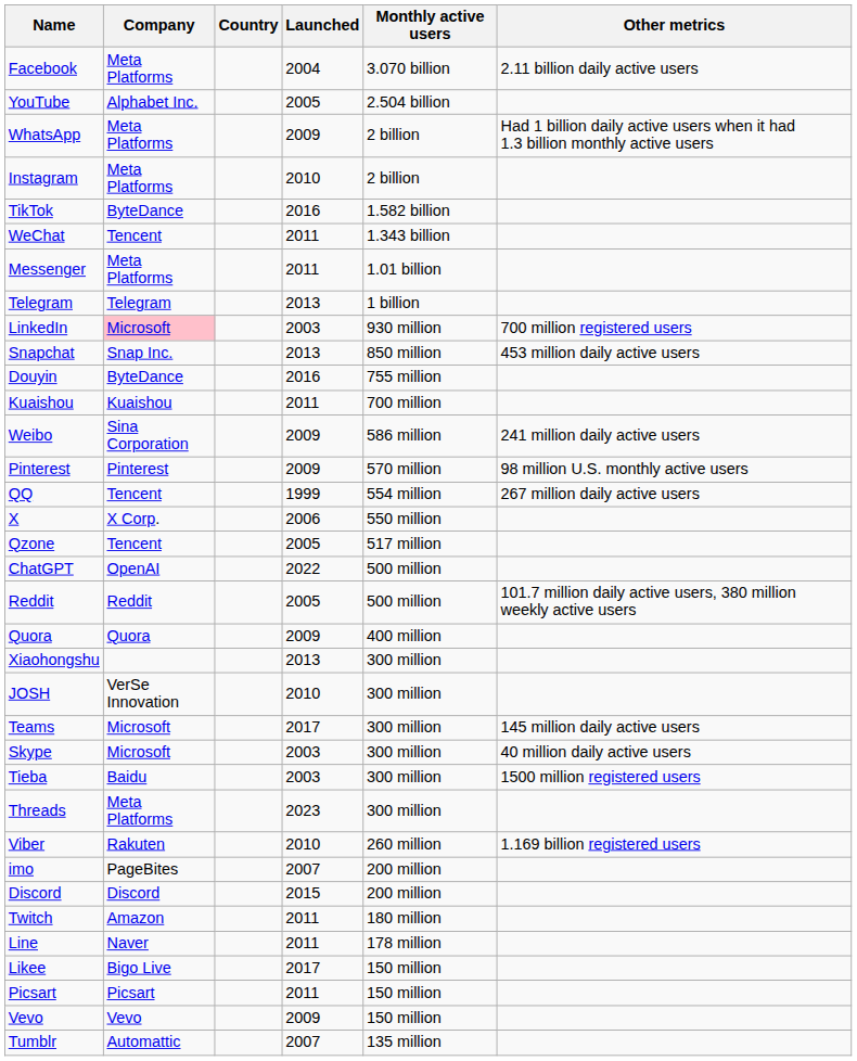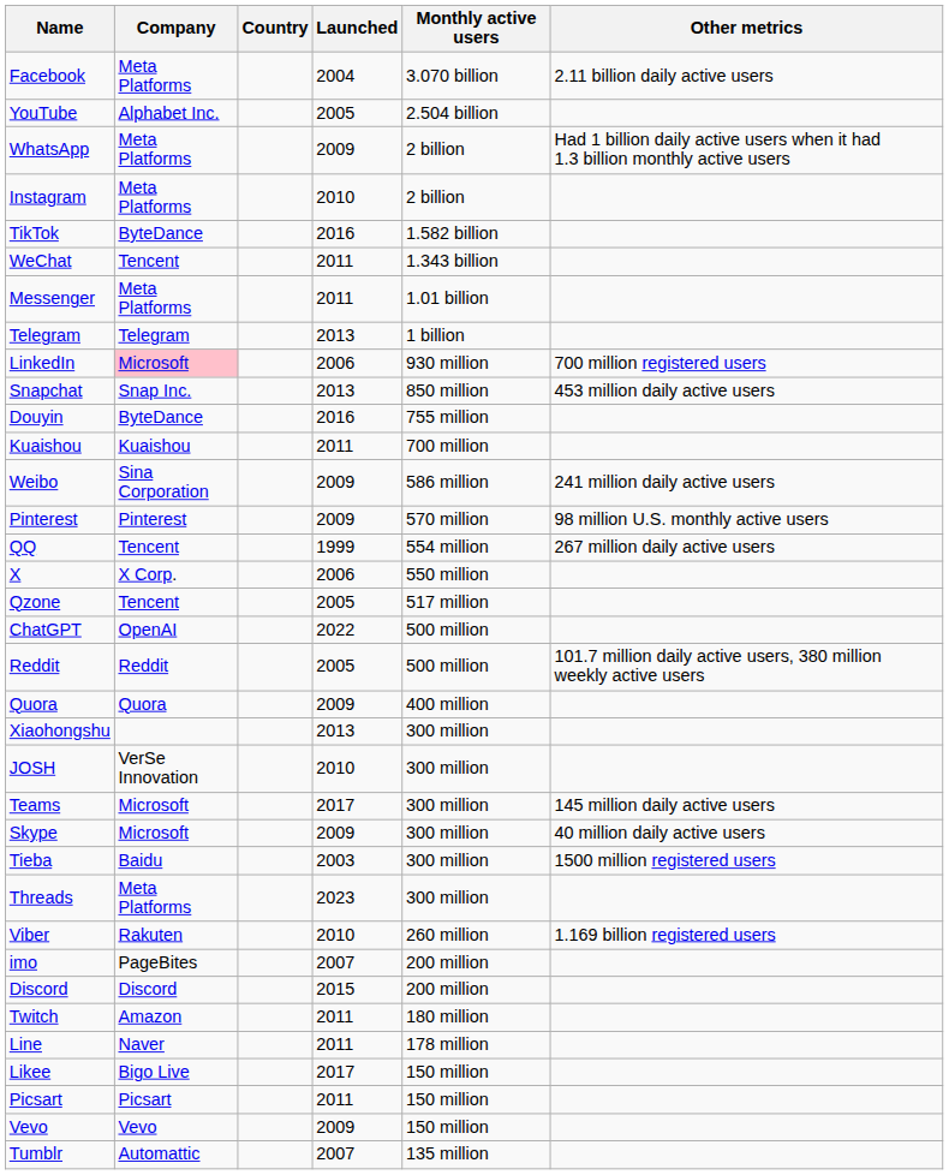LinkedIn | Launched: 2003 -> 2006
Skype | Launched: 2003 -> 2009
